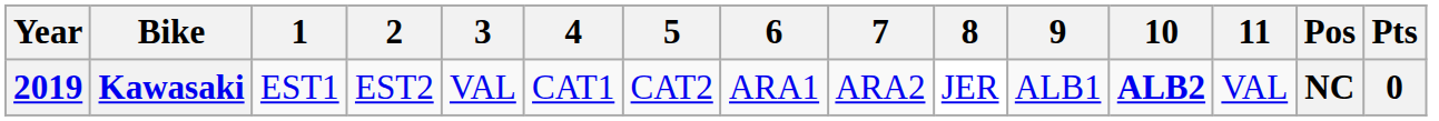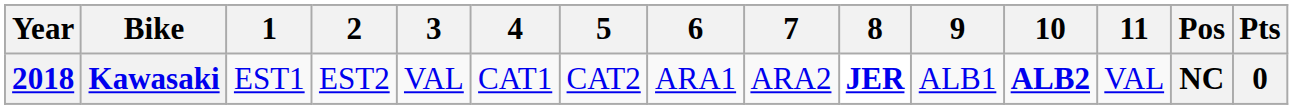Kawasaki | Year: 2019 -> 2018
Kawasaki | 8: normal -> bold
